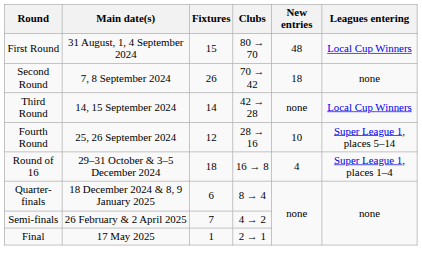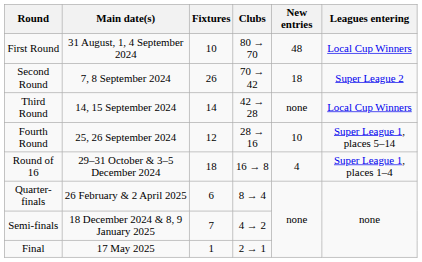First Round | Fixtures: 15 -> 10
Second Round | Leagues entering: none -> Super League 2
Quarter-finals | Main date(s): 18 December 2024 & 8, 9 January 2025 -> 26 February & 2 April 2025
Semi-finals | Main date(s): 26 February & 2 April 2025 -> 18 December 2024 & 8, 9 January 2025
